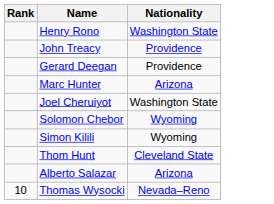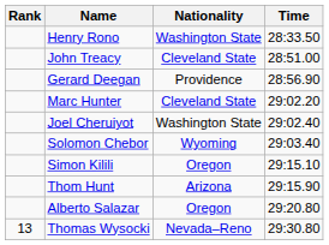+ column: Time | 28:33.50 | 28:51.00 | 28:56.90 | 29:02.20 | 29:02.40 | 29:03.40 | 29:15.10 | 29:15.90 | 29:20.80 | 29:30.80
John Treacy | Nationality: Providence -> Cleveland State
Marc Hunter | Nationality: Arizona -> Cleveland State
Simon Kilili | Nationality: Wyoming -> Oregon
Thom Hunt | Nationality: Cleveland State -> Arizona
Alberto Salazar | Nationality: Arizona -> Oregon
Thomas Wysocki | Rank: 10 -> 13
